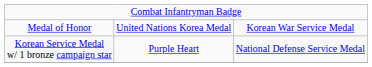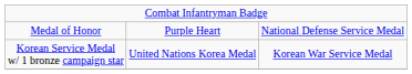Medal of Honor | column 2: United Nations Korea Medal -> Purple Heart
Medal of Honor | column 3: Korean War Service Medal -> National Defense Service Medal
Korean Service Medal w/ 1 bronze campaign star | column 2: Purple Heart -> United Nations Korea Medal
Korean Service Medal w/ 1 bronze campaign star | column 3: National Defense Service Medal -> Korean War Service Medal
